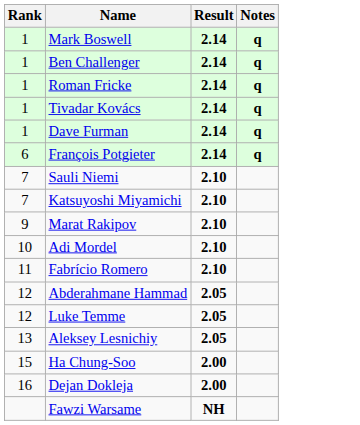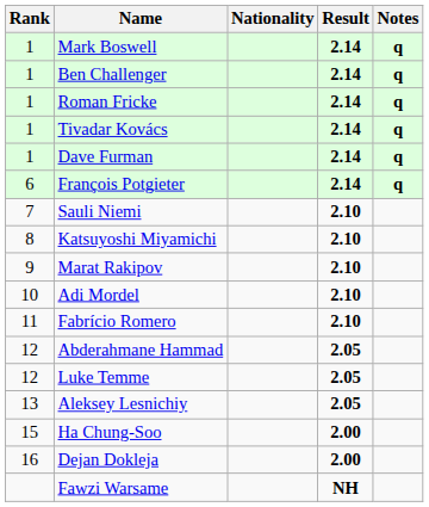+ column: Nationality
Katsuyoshi Miyamichi | Rank: 7 -> 8
